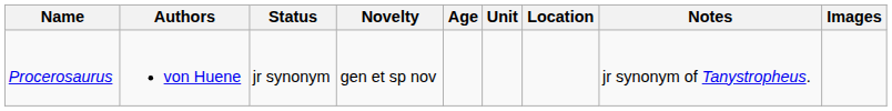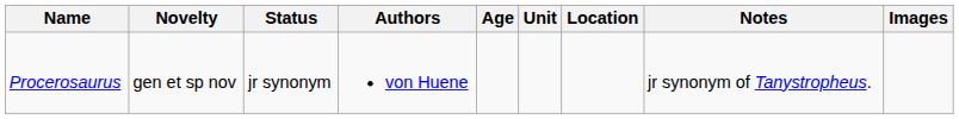columns swapped: Novelty <-> Authors
